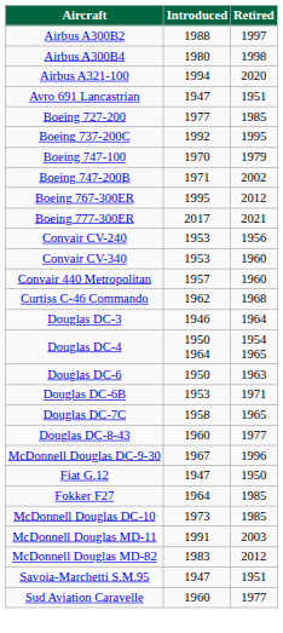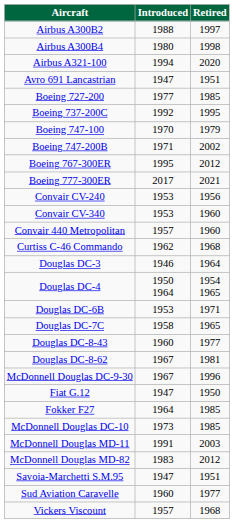- row: Douglas DC-6 | 1950 | 1963
+ row: Douglas DC-8-62 | 1967 | 1981
+ row: Vickers Viscount | 1957 | 1968
